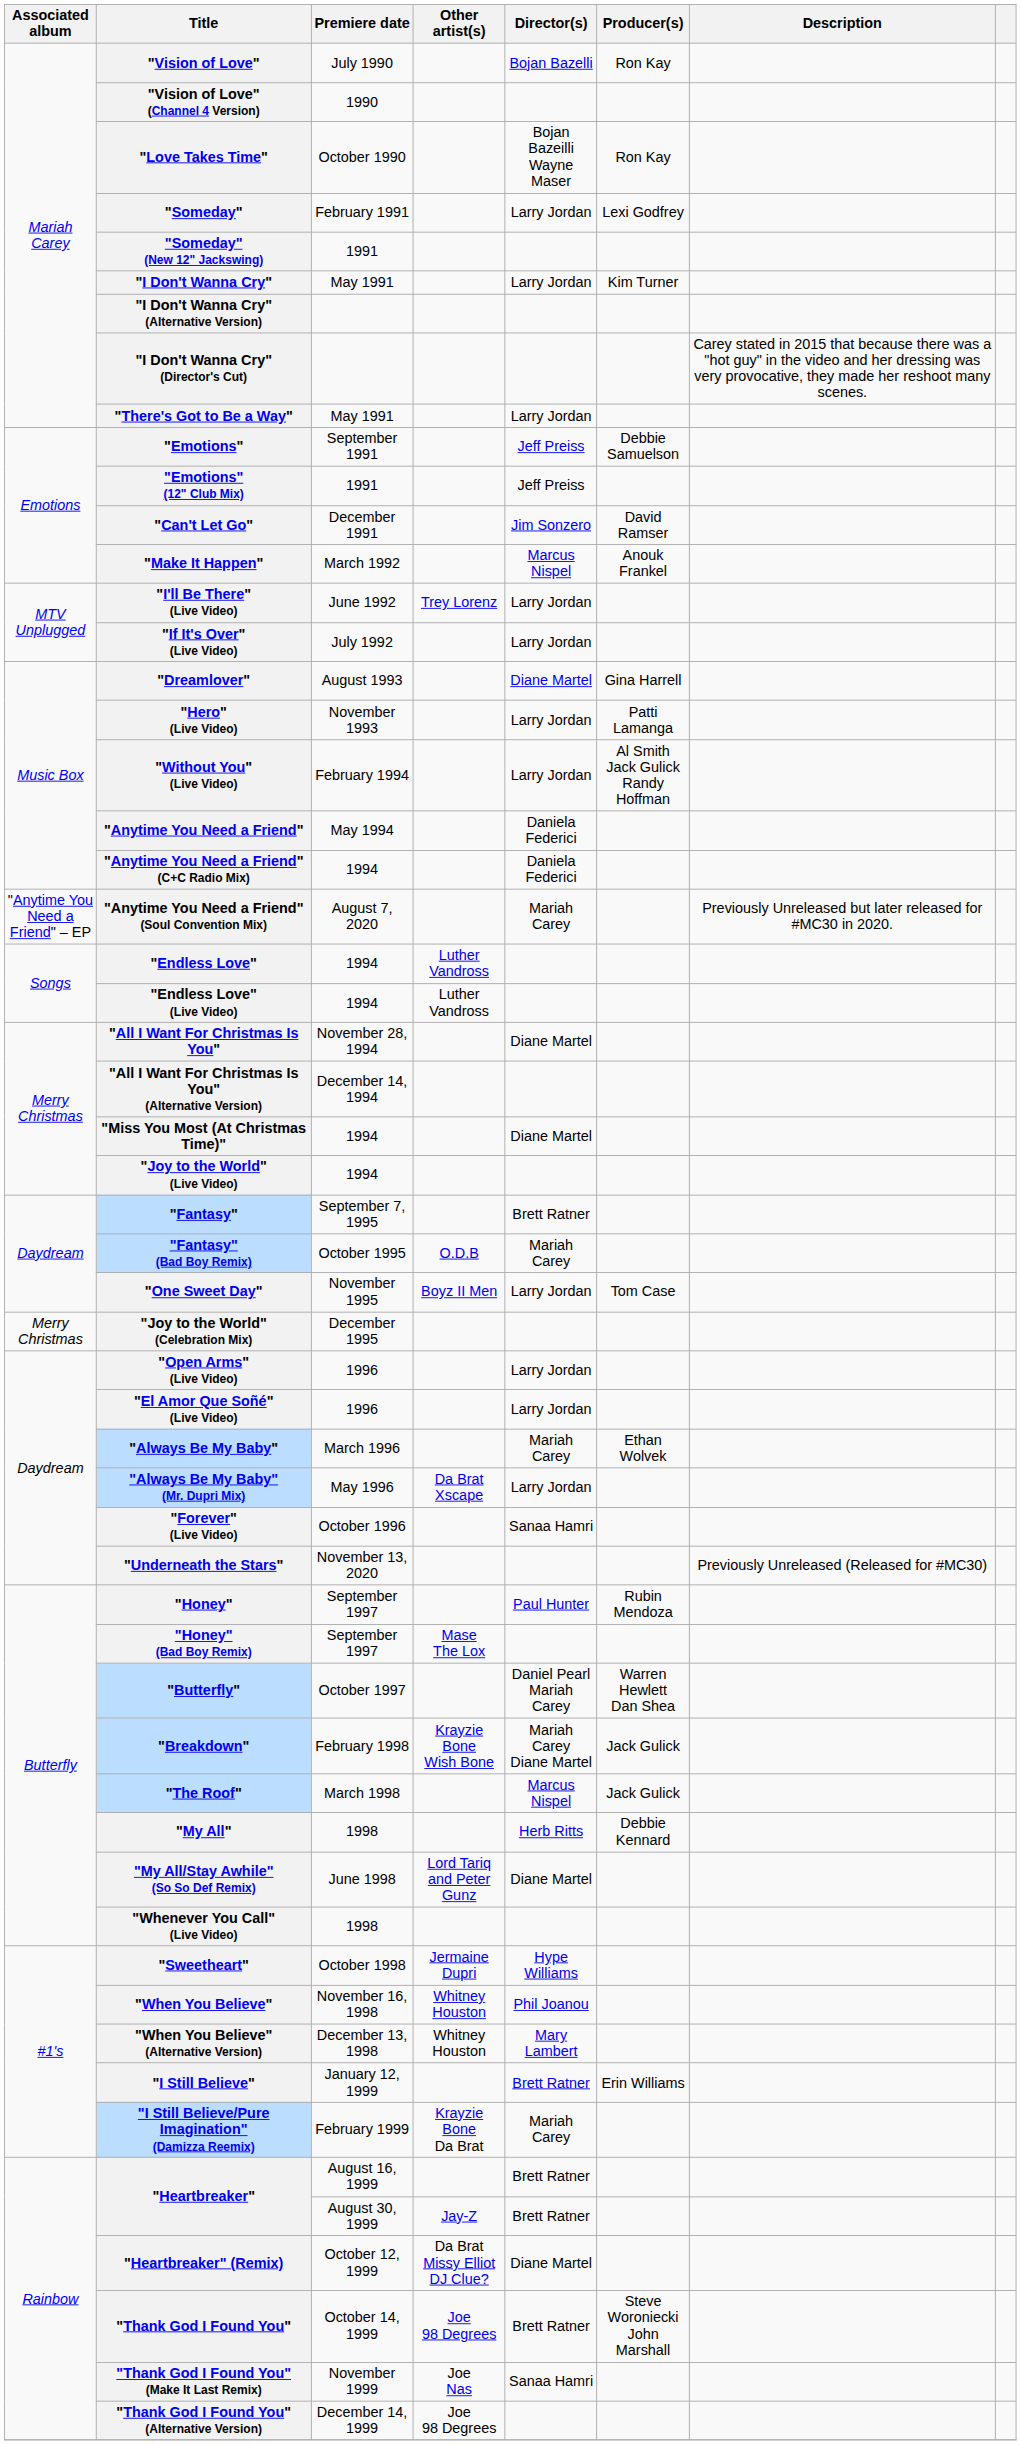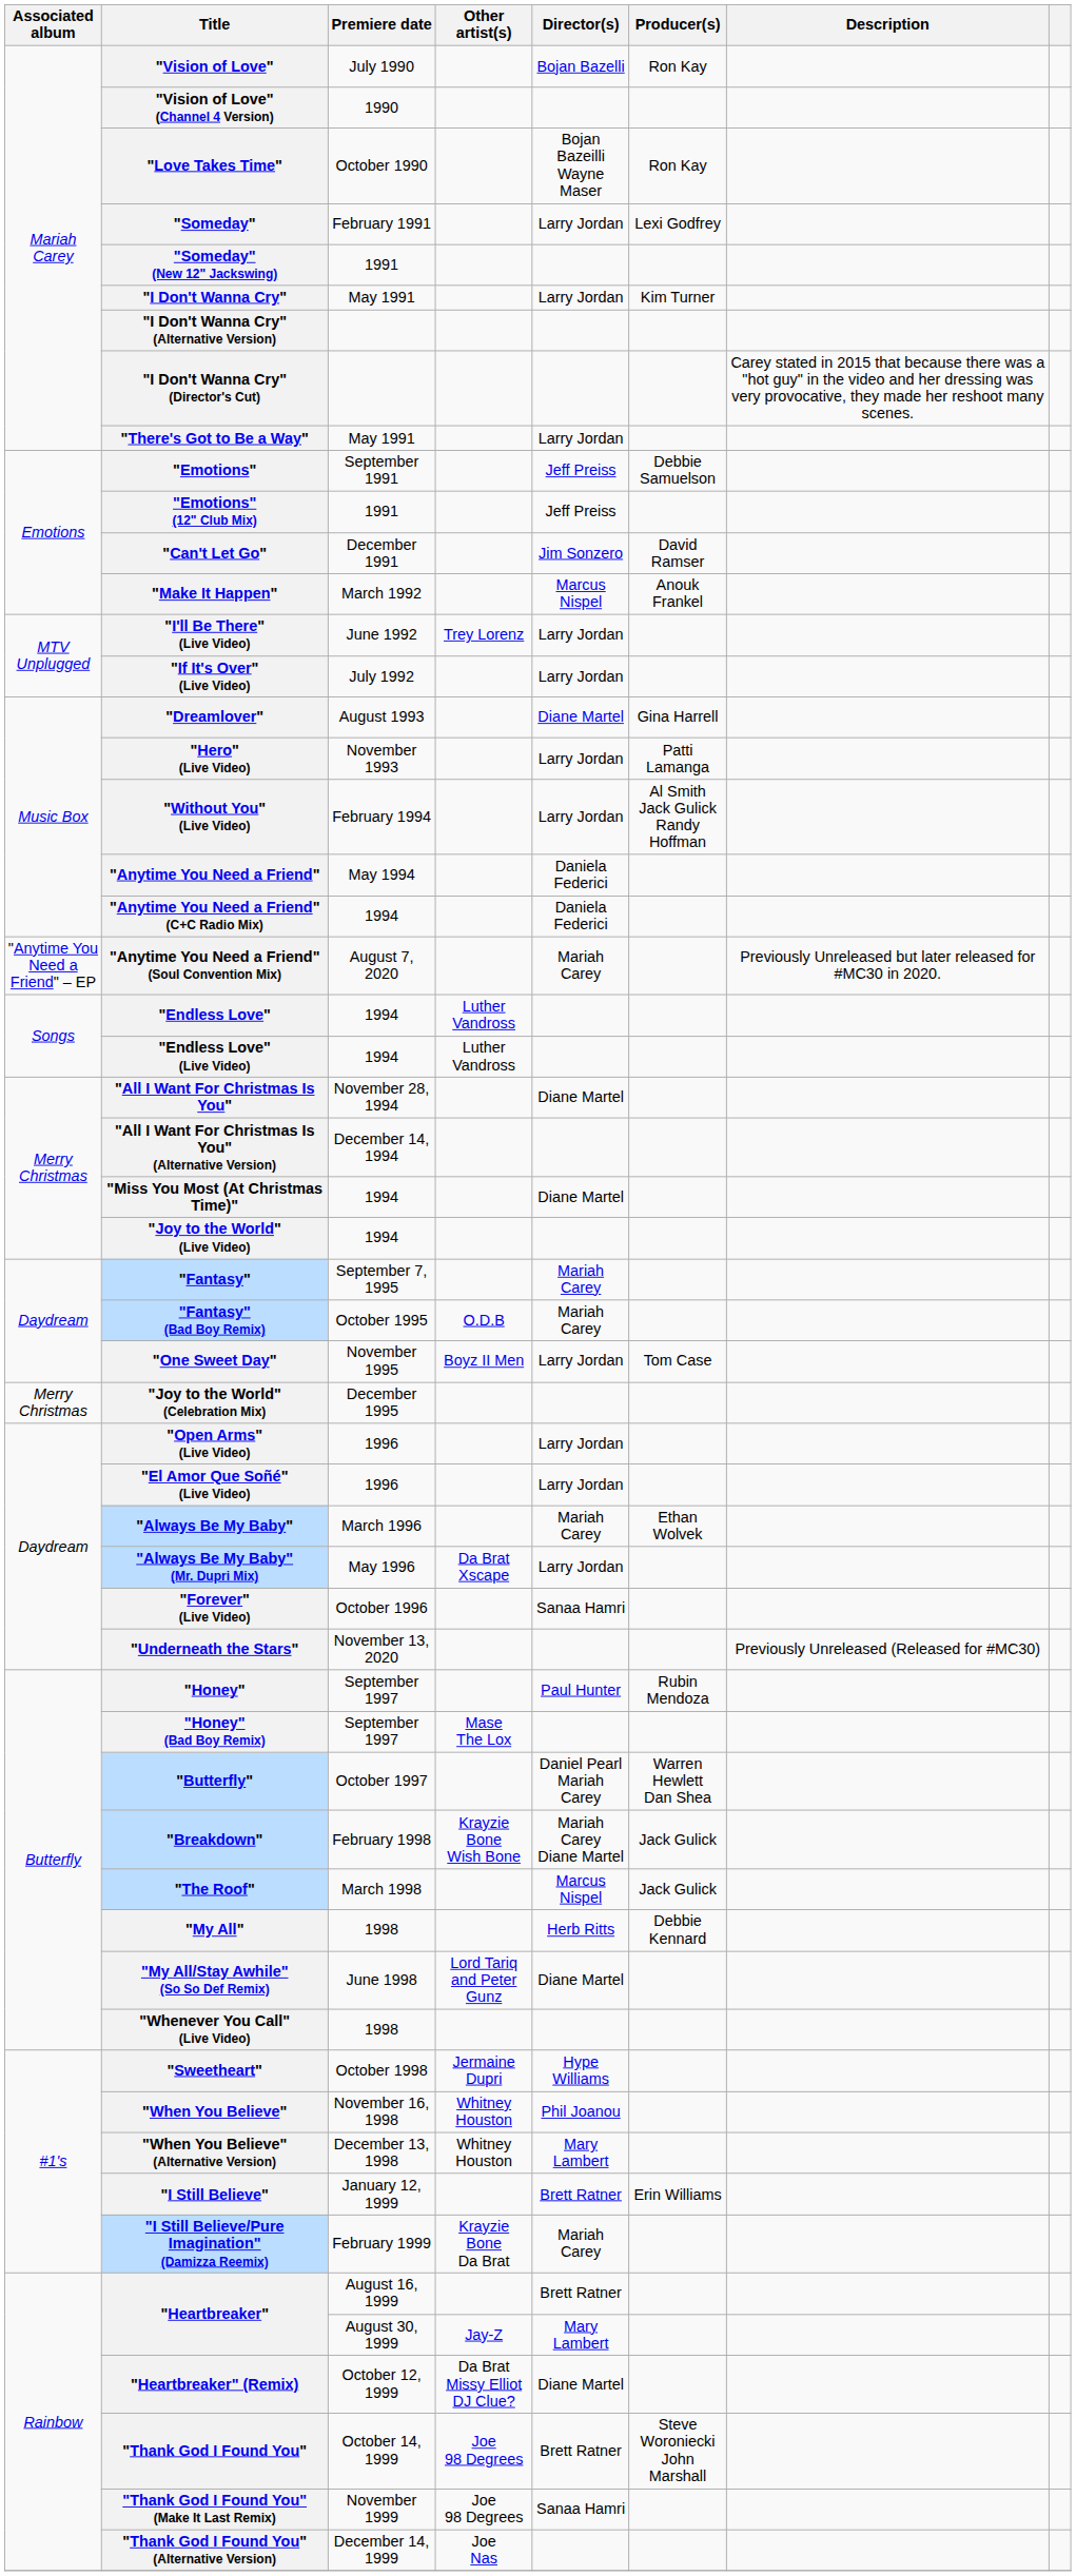"Fantasy" | Director(s): Brett Ratner -> Mariah Carey
"Heartbreaker" / August 30, 1999 | Director(s): Brett Ratner -> Mary Lambert
"Thank God I Found You" (Make It Last Remix) | Other artist(s): Joe Nas -> Joe 98 Degrees
"Thank God I Found You" (Alternative Version) | Other artist(s): Joe 98 Degrees -> Joe Nas
